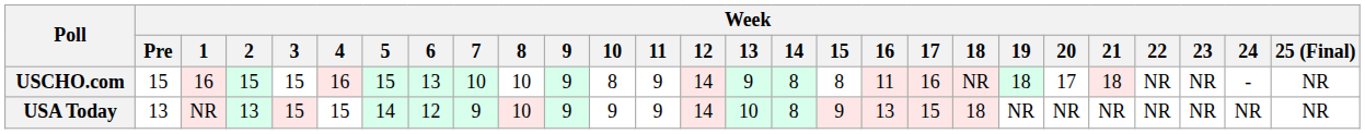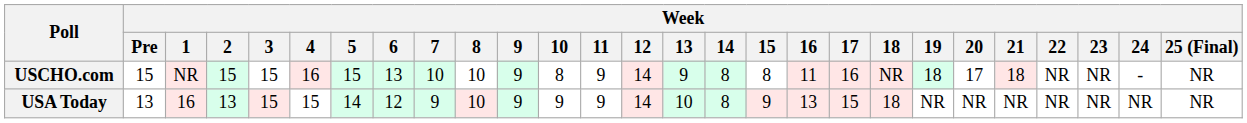USCHO.com | Week / 1: 16 -> NR
USA Today | Week / 1: NR -> 16
